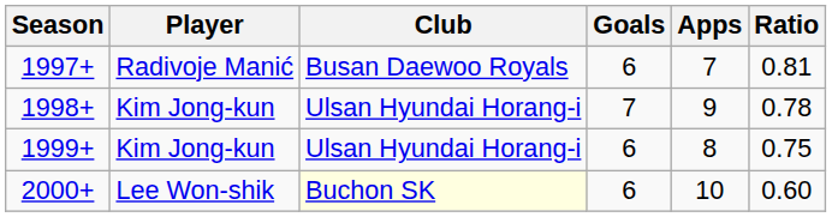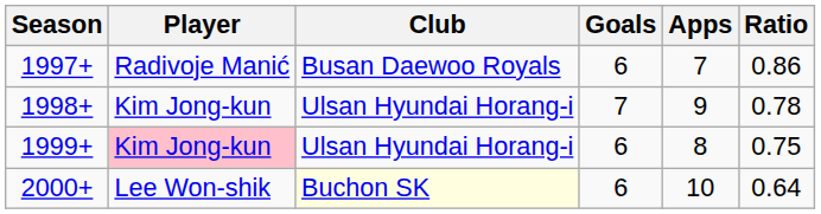1997+ | Ratio: 0.81 -> 0.86
1999+ | Player: no background -> pink background
2000+ | Ratio: 0.60 -> 0.64
